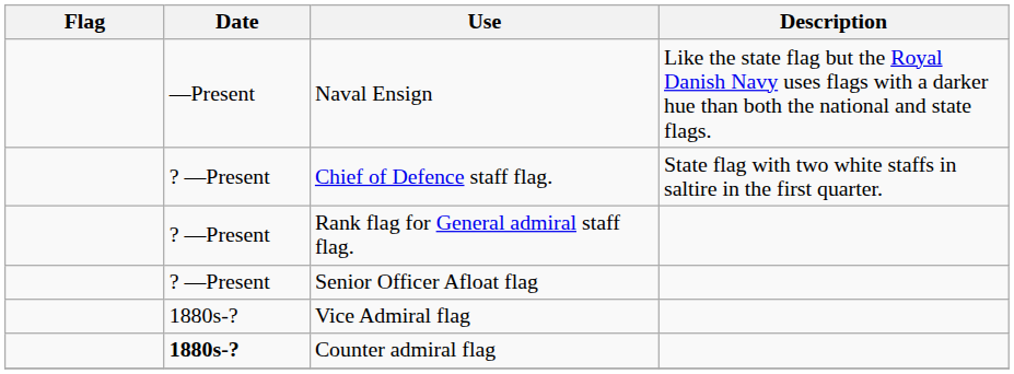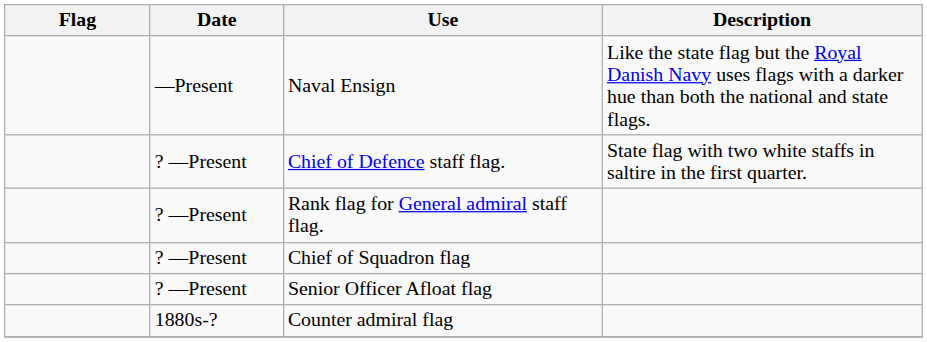+ row: ? —Present | Chief of Squadron flag
- row: 1880s-? | Vice Admiral flag
Counter admiral flag | Date: bold -> normal
